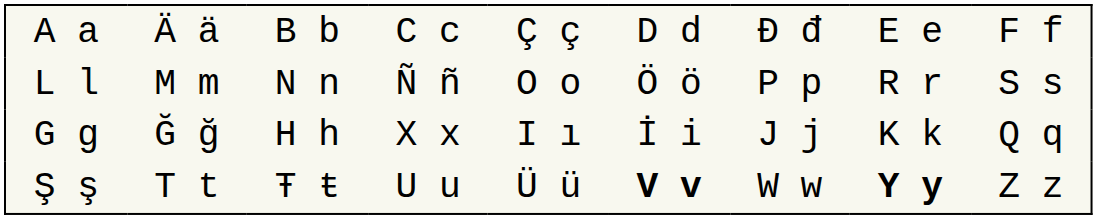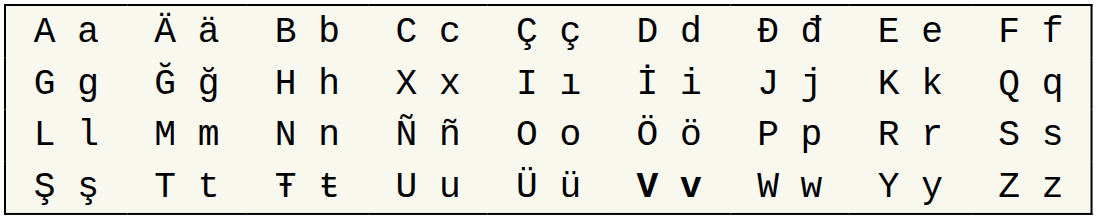rows swapped: G g <-> L l
Ş ş | column 8: bold -> normal
